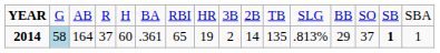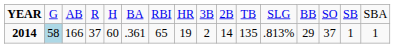2014 | column 3: 164 -> 166
2014 | column 15: bold -> normal
